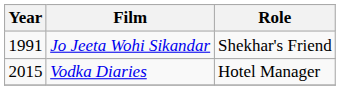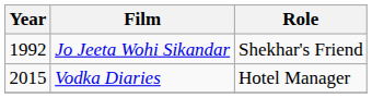Jo Jeeta Wohi Sikandar | Year: 1991 -> 1992
